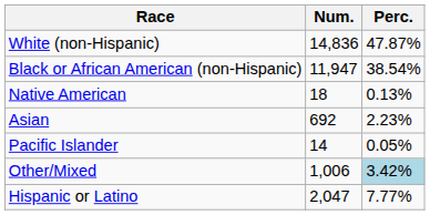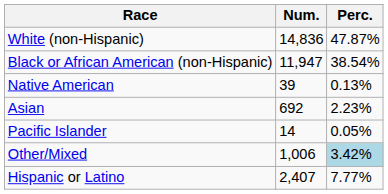Native American | Num.: 18 -> 39
Hispanic or Latino | Num.: 2,047 -> 2,407
